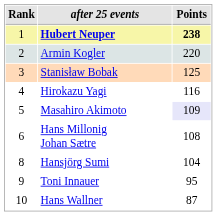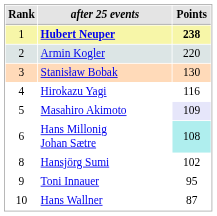Stanisław Bobak | Points: 125 -> 130
Hans Millonig Johan Sætre | Points: no background -> paleturquoise background
Hansjörg Sumi | Points: 104 -> 102
